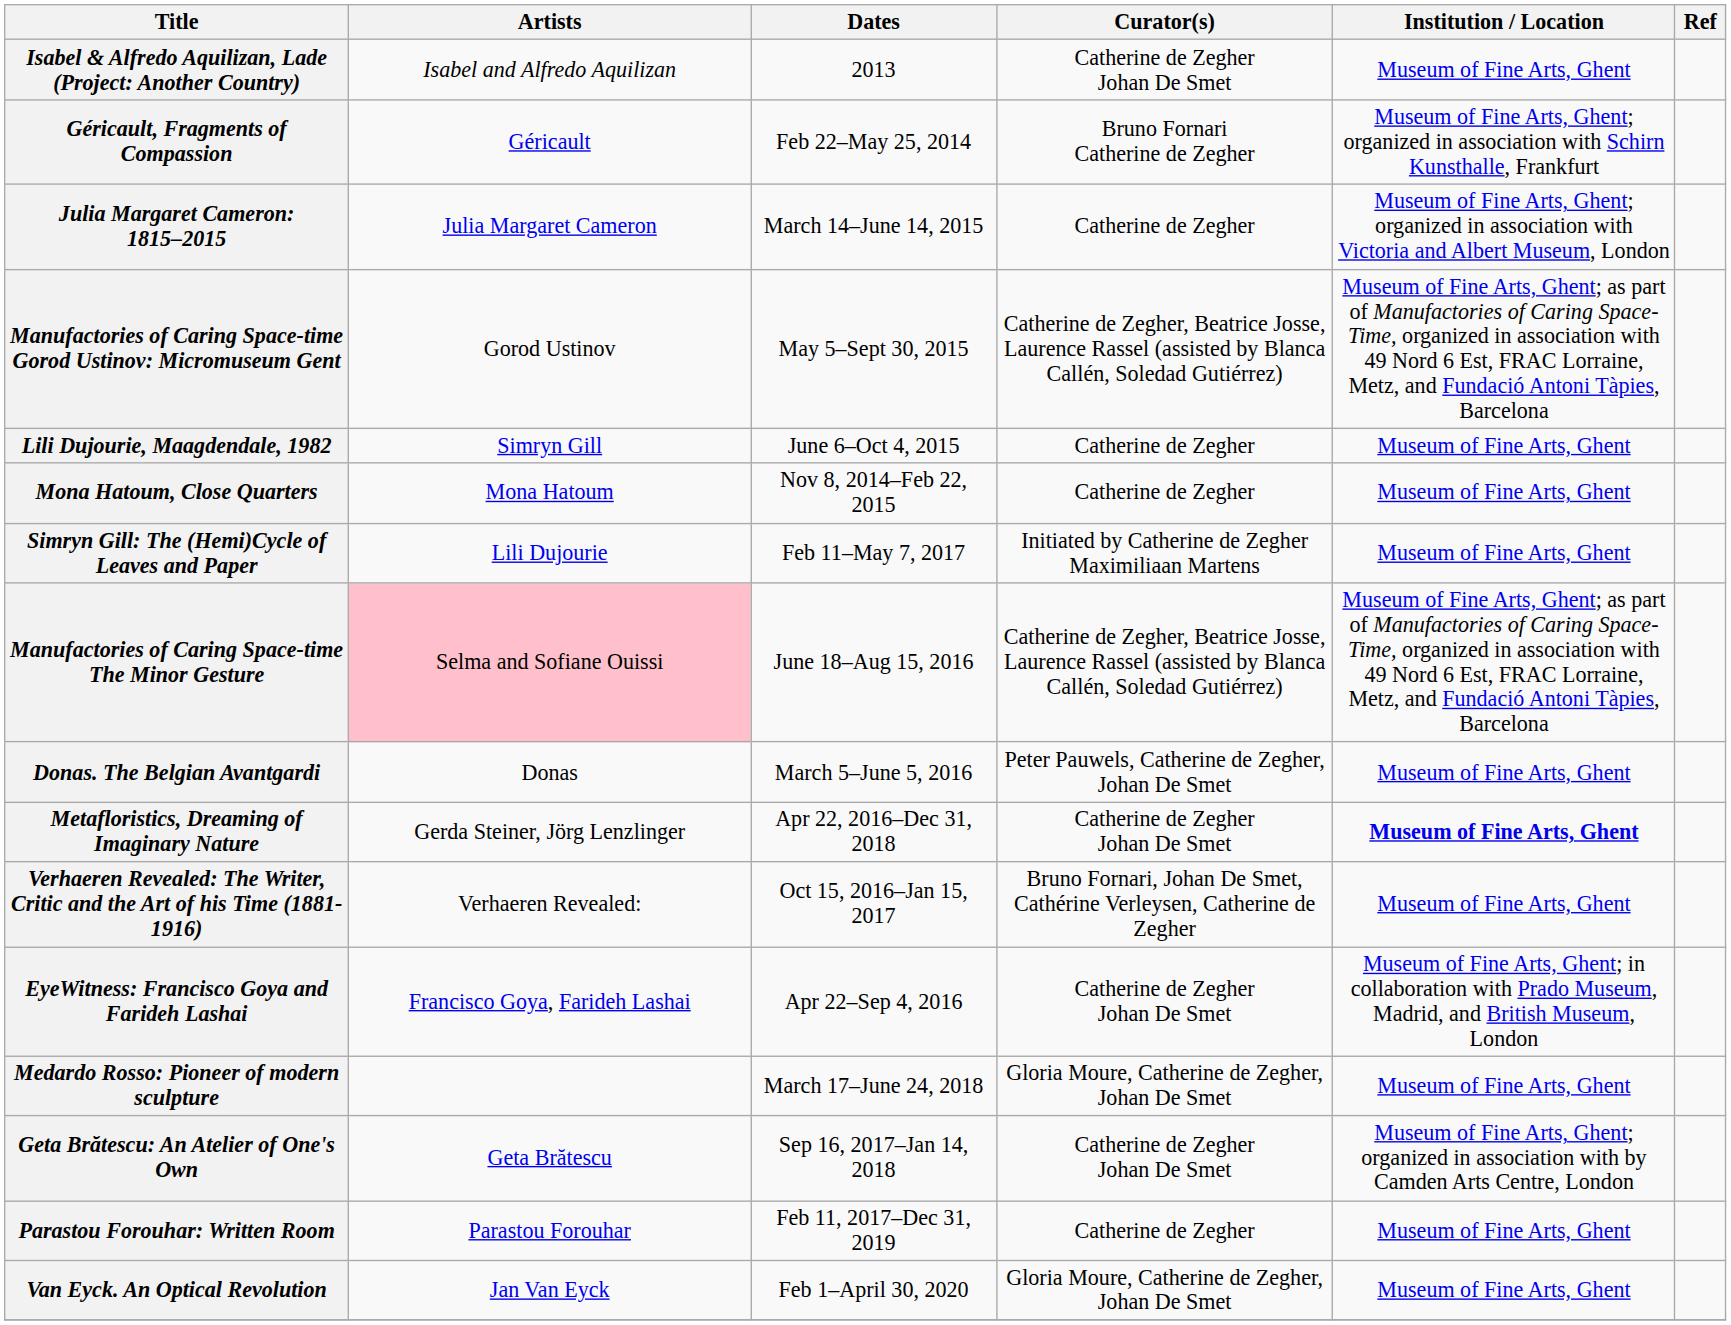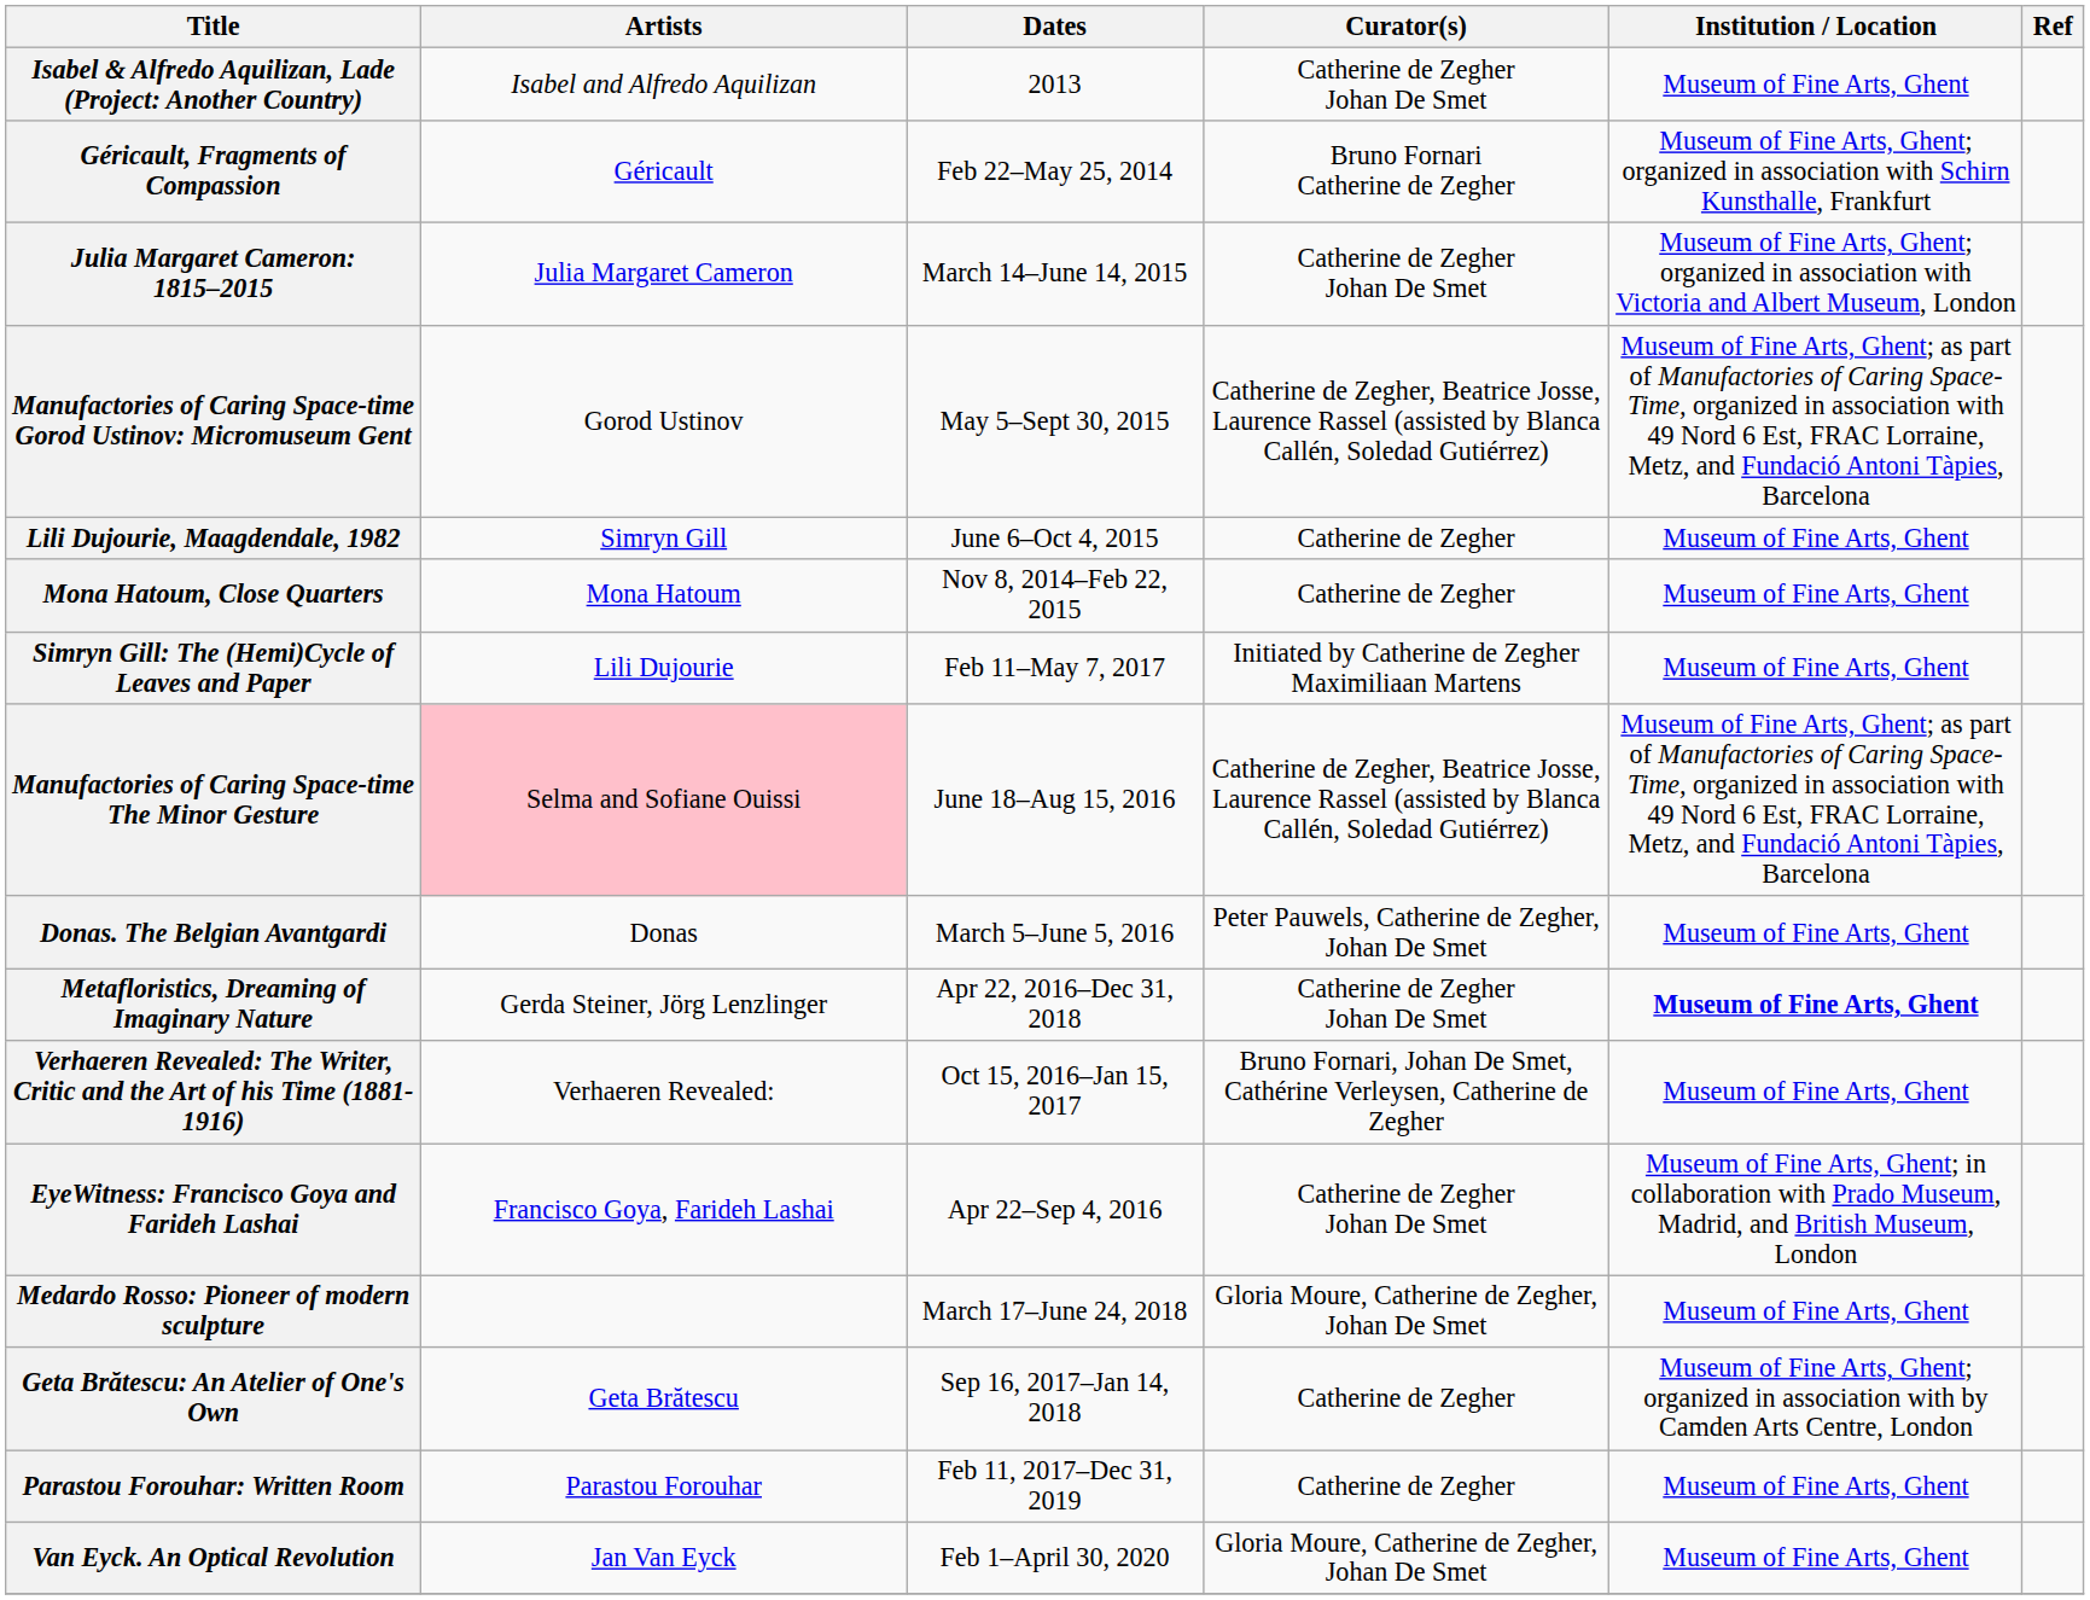Julia Margaret Cameron: 1815–2015 | Curator(s): Catherine de Zegher -> Catherine de Zegher Johan De Smet
Geta Brătescu: An Atelier of One's Own | Curator(s): Catherine de Zegher Johan De Smet -> Catherine de Zegher
